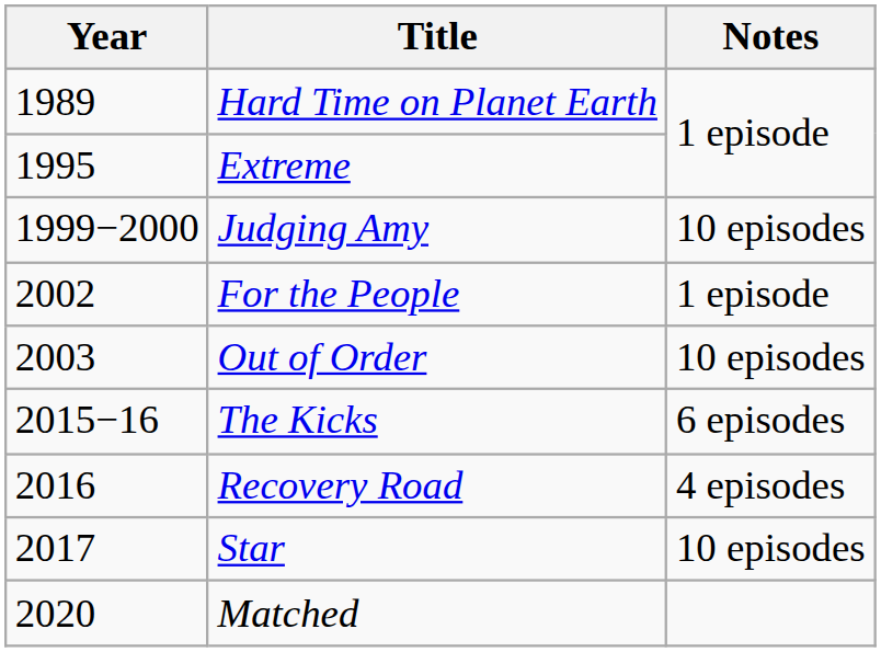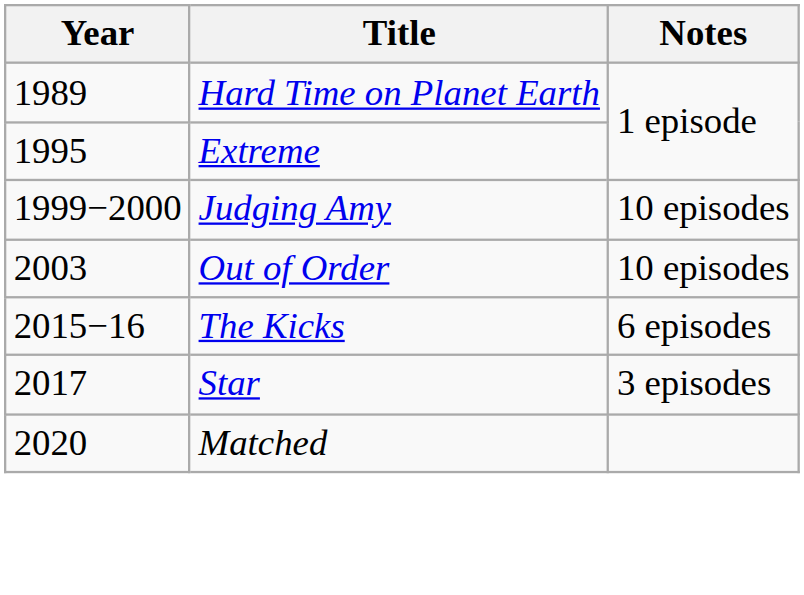- row: 2002 | For the People | 1 episode
- row: 2016 | Recovery Road | 4 episodes
Star | Notes: 10 episodes -> 3 episodes
